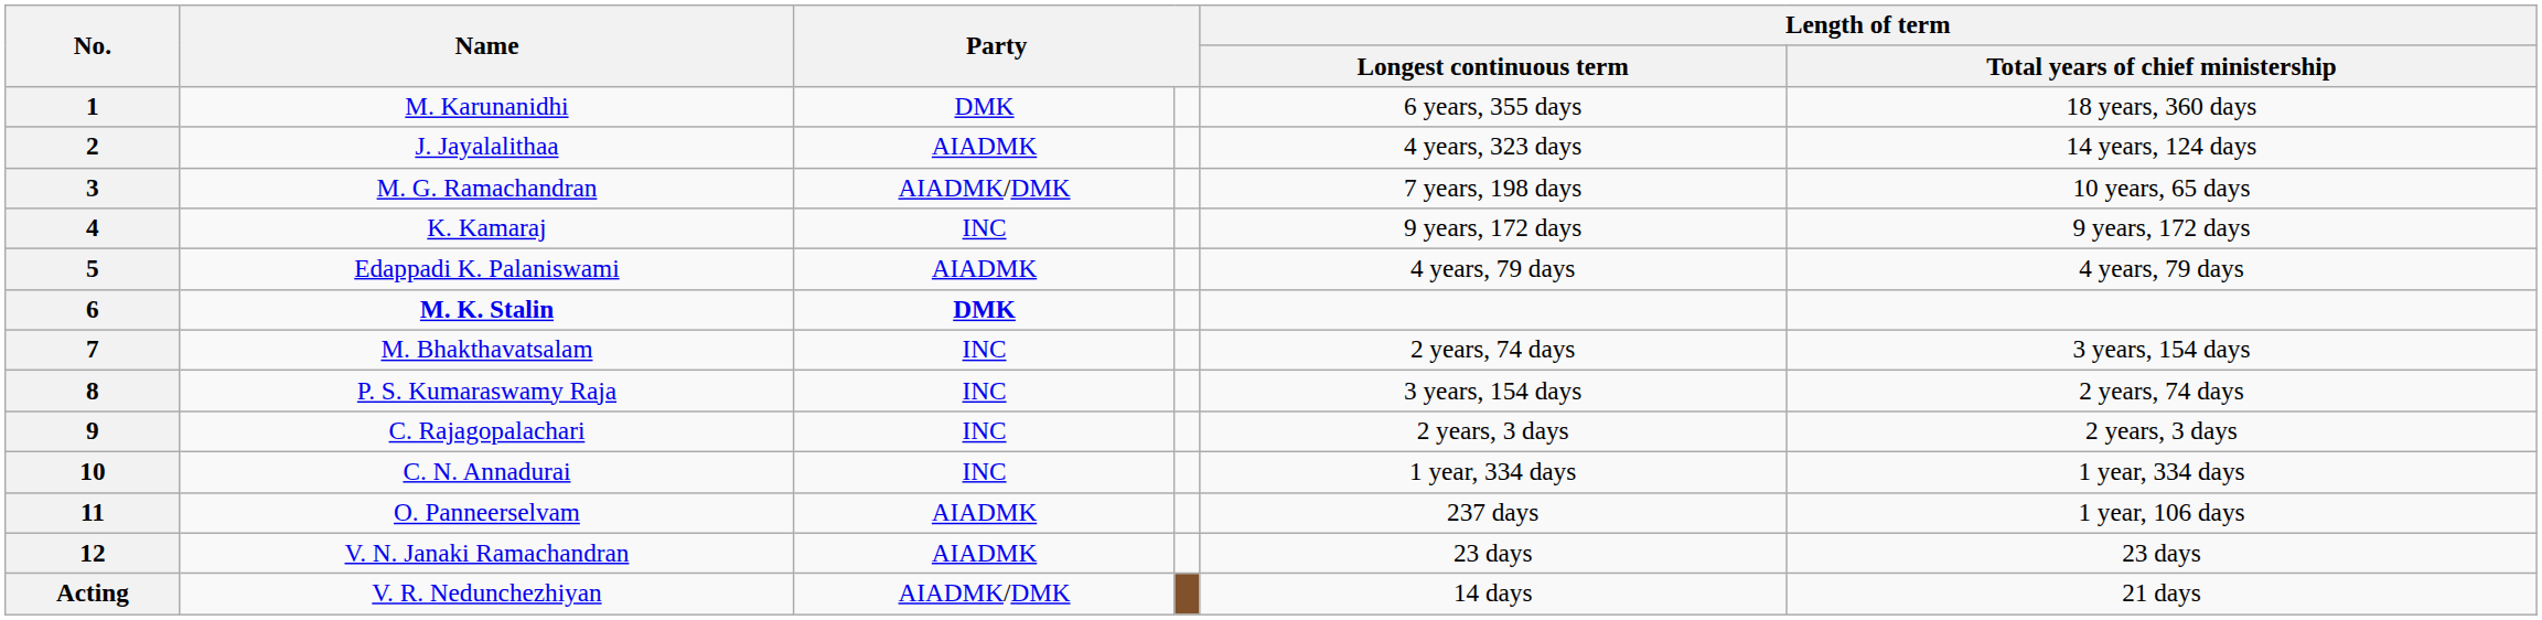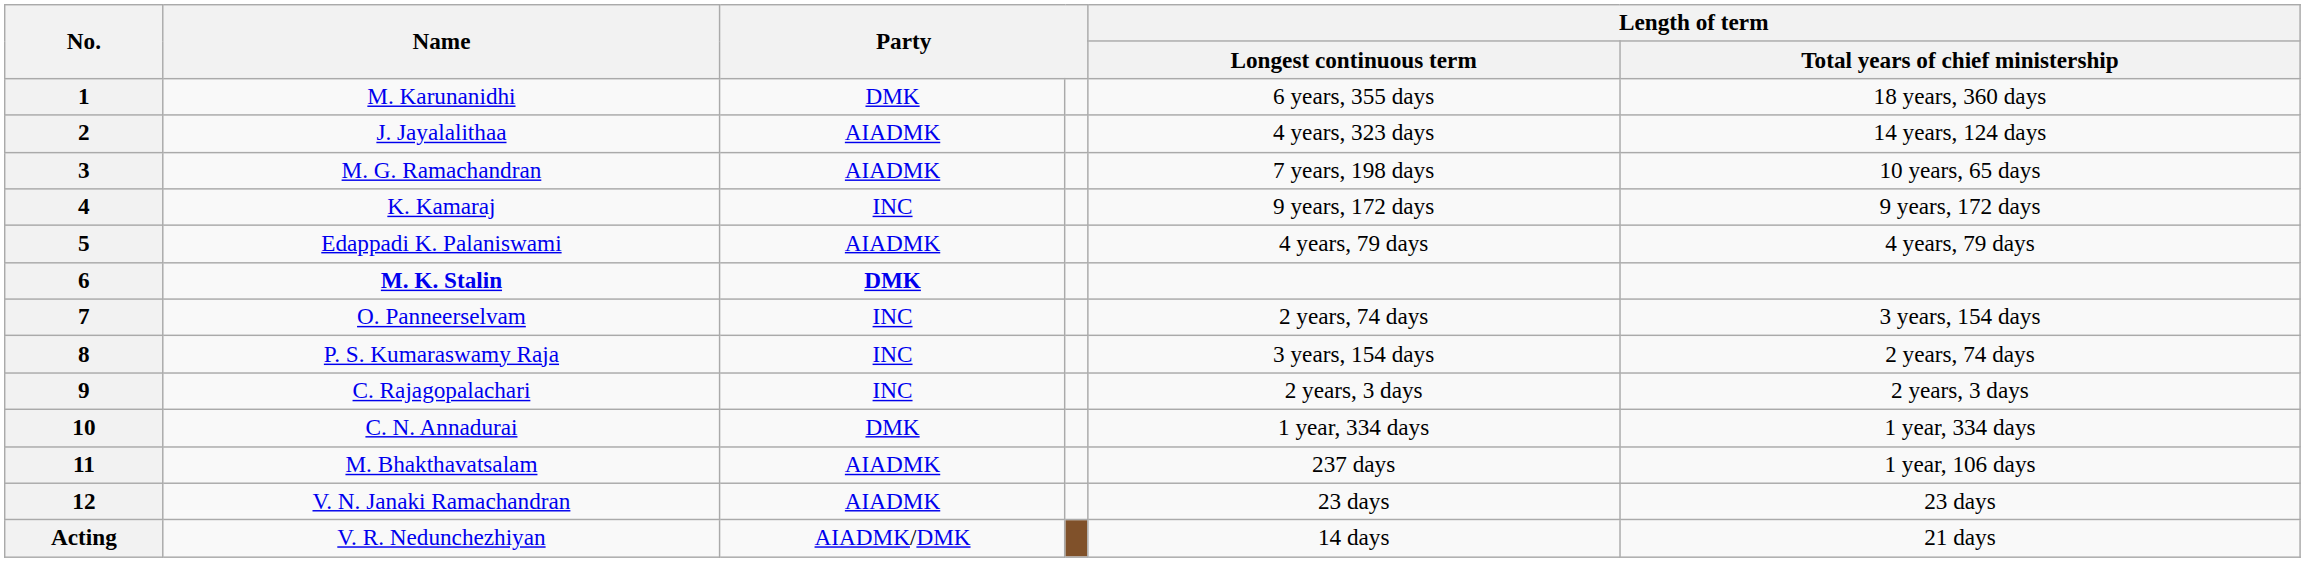3 | column 3: AIADMK/DMK -> AIADMK
7 | Name: M. Bhakthavatsalam -> O. Panneerselvam
10 | column 3: INC -> DMK
11 | Name: O. Panneerselvam -> M. Bhakthavatsalam
